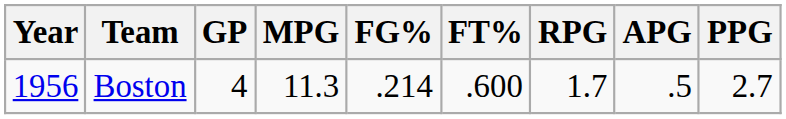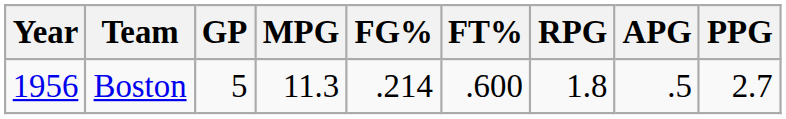Boston | GP: 4 -> 5
Boston | RPG: 1.7 -> 1.8
